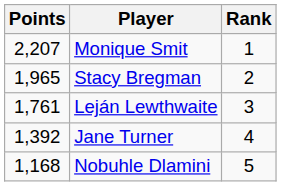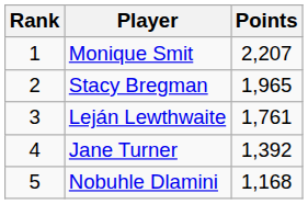columns swapped: Rank <-> Points
